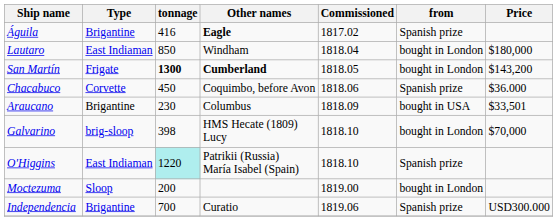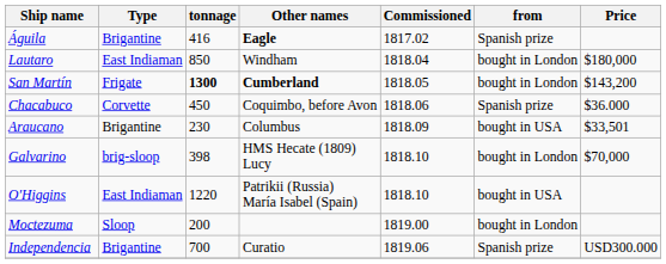O'Higgins | tonnage: paleturquoise background -> no background
O'Higgins | from: Spanish prize -> bought in USA
